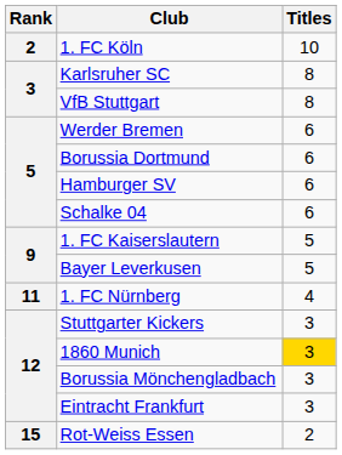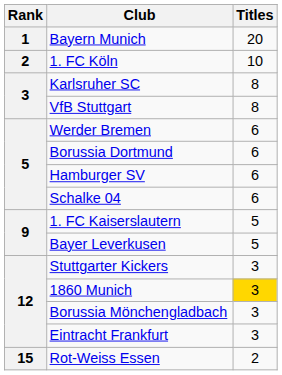+ row: 1 | Bayern Munich | 20
- row: 11 | 1. FC Nürnberg | 4
